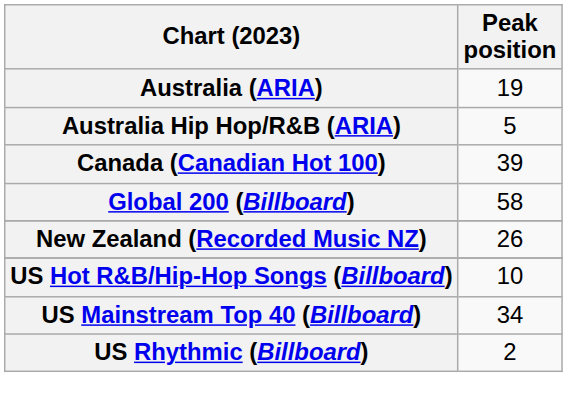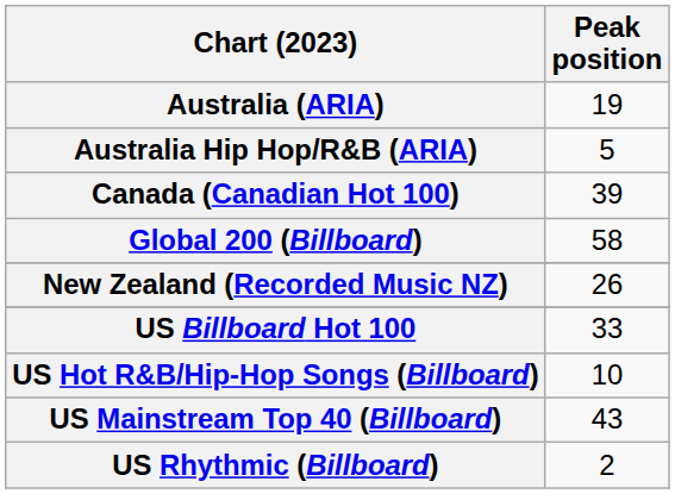+ row: US Billboard Hot 100 | 33
US Mainstream Top 40 (Billboard) | Peak position: 34 -> 43
